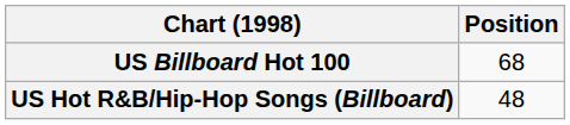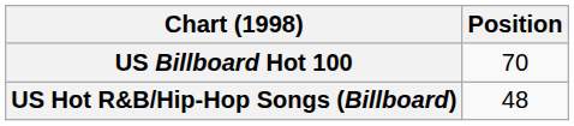US Billboard Hot 100 | Position: 68 -> 70
